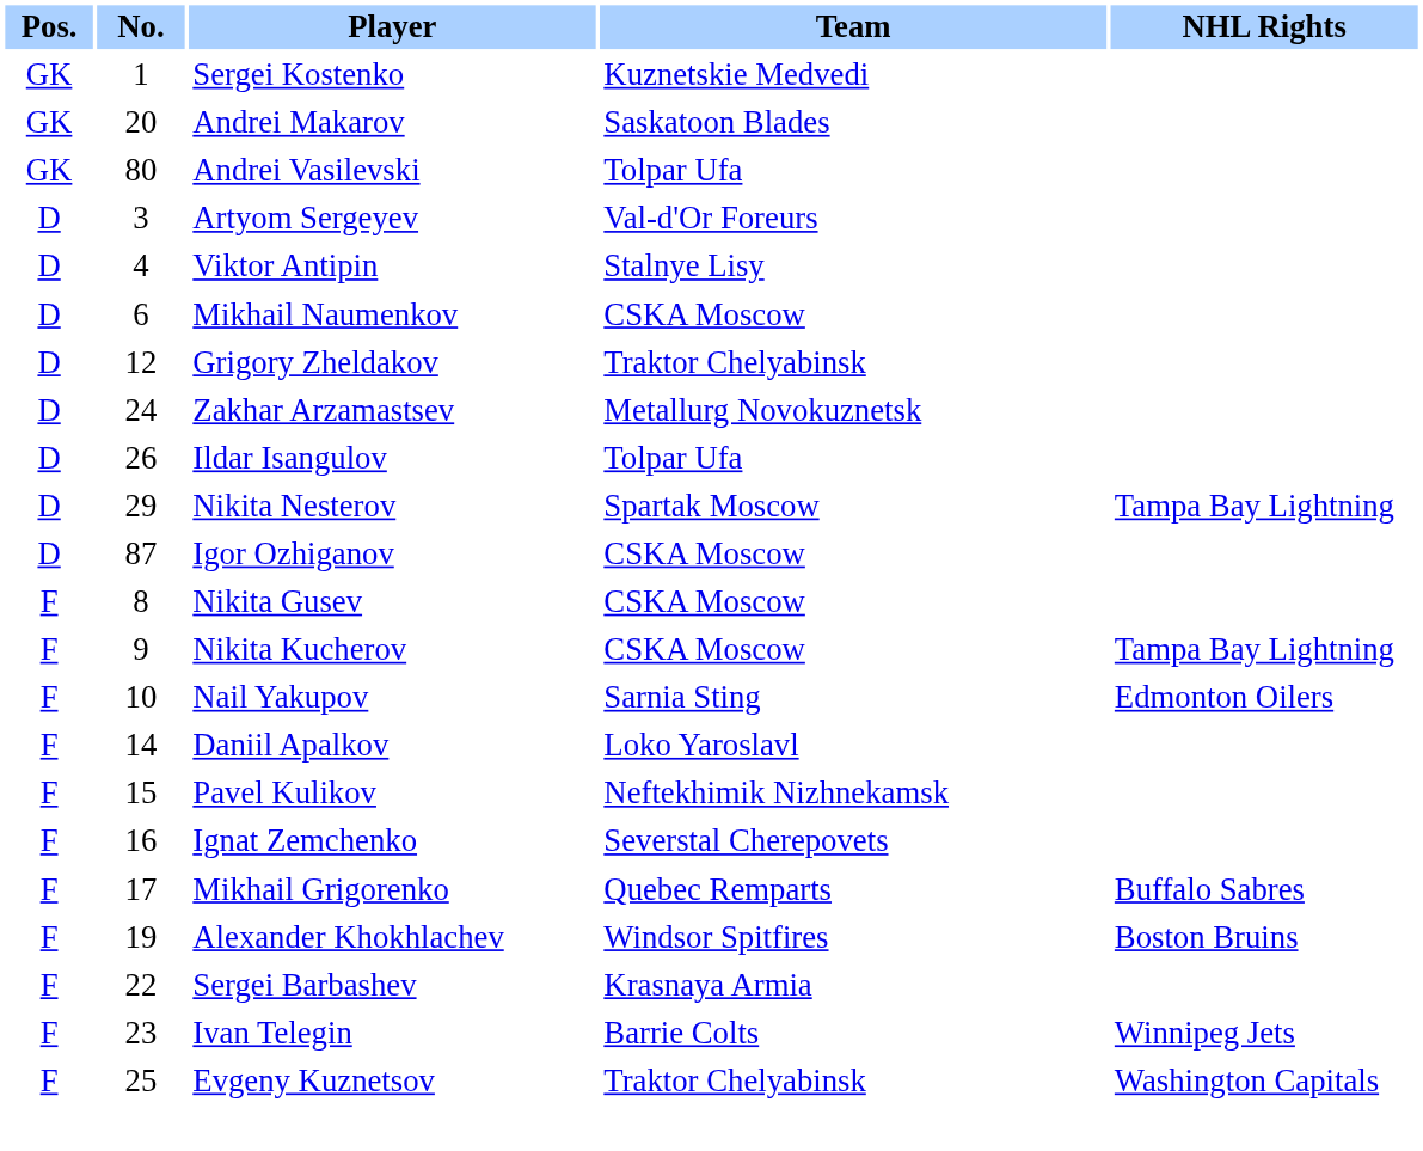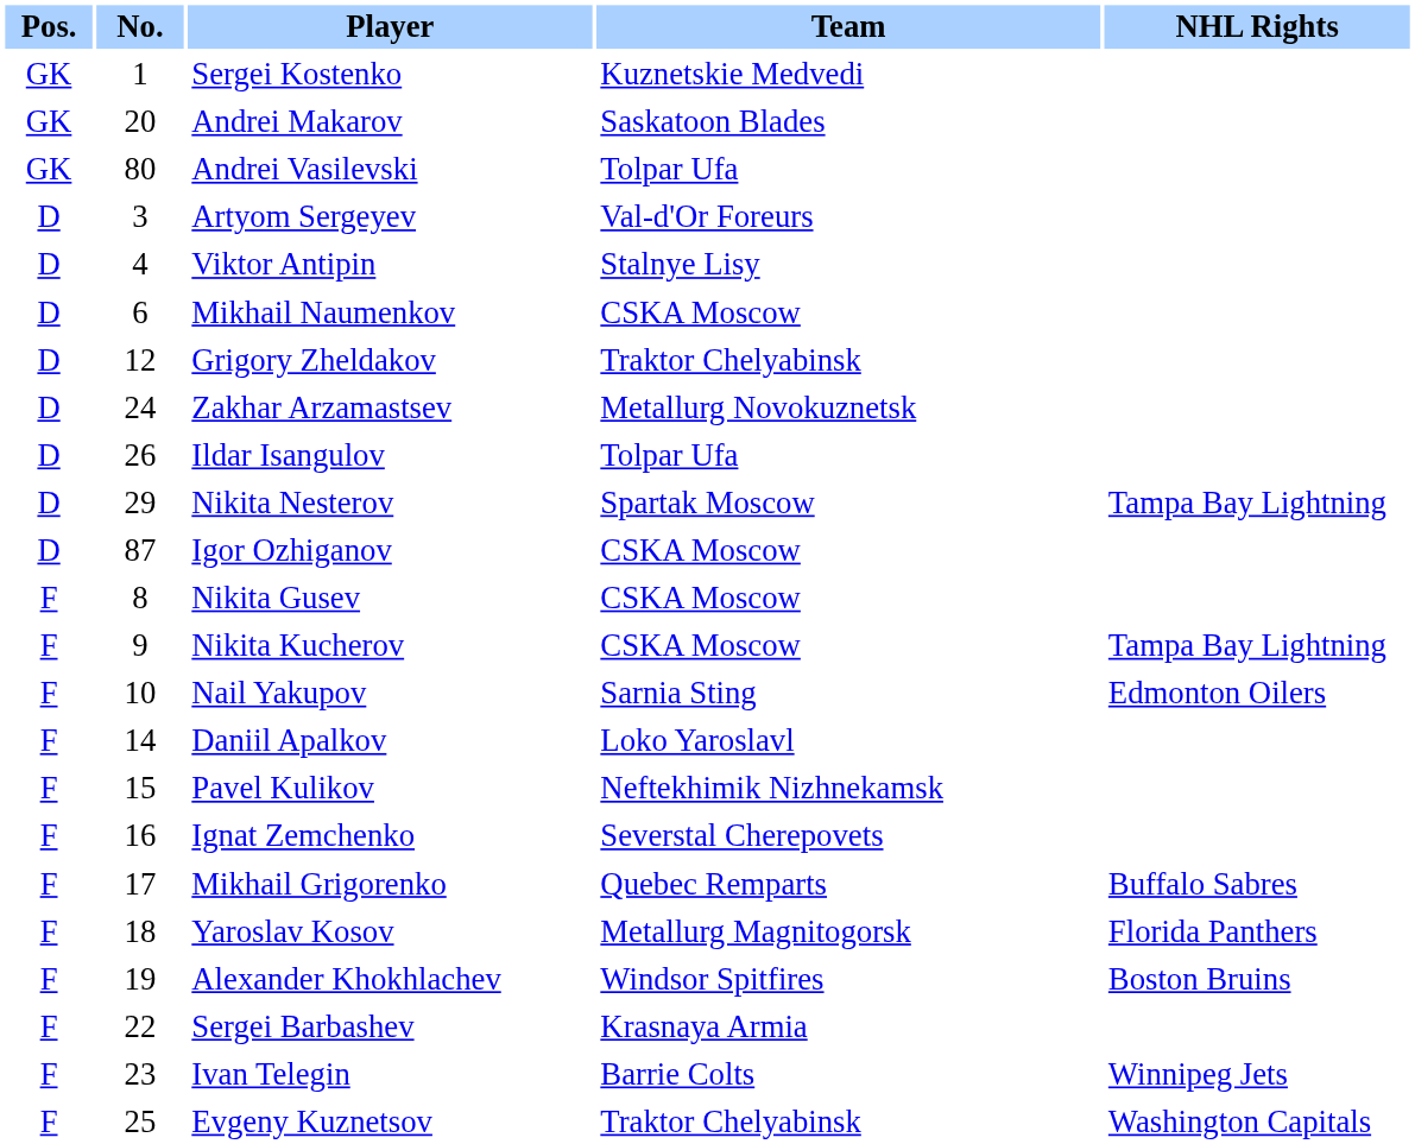+ row: F | 18 | Yaroslav Kosov | Metallurg Magnitogorsk | Florida Panthers
